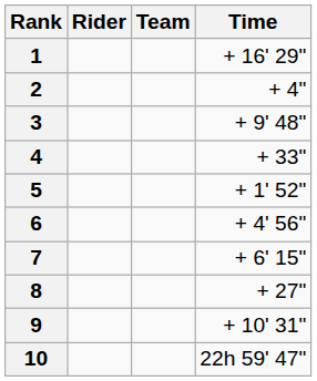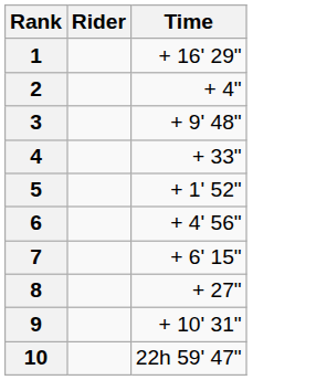- column: Team
